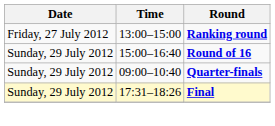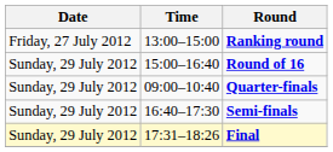+ row: Sunday, 29 July 2012 | 16:40–17:30 | Semi-finals
